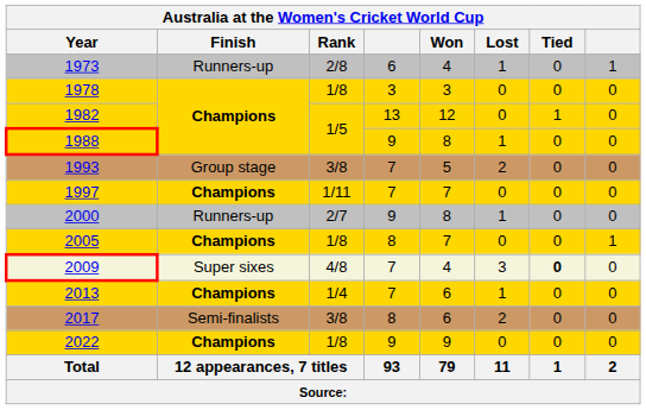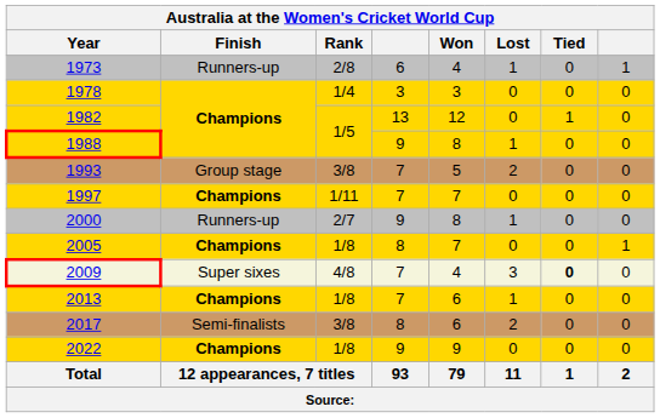1978 | Australia at the Women's Cricket World Cup / Rank: 1/8 -> 1/4
2013 | Australia at the Women's Cricket World Cup / Rank: 1/4 -> 1/8
